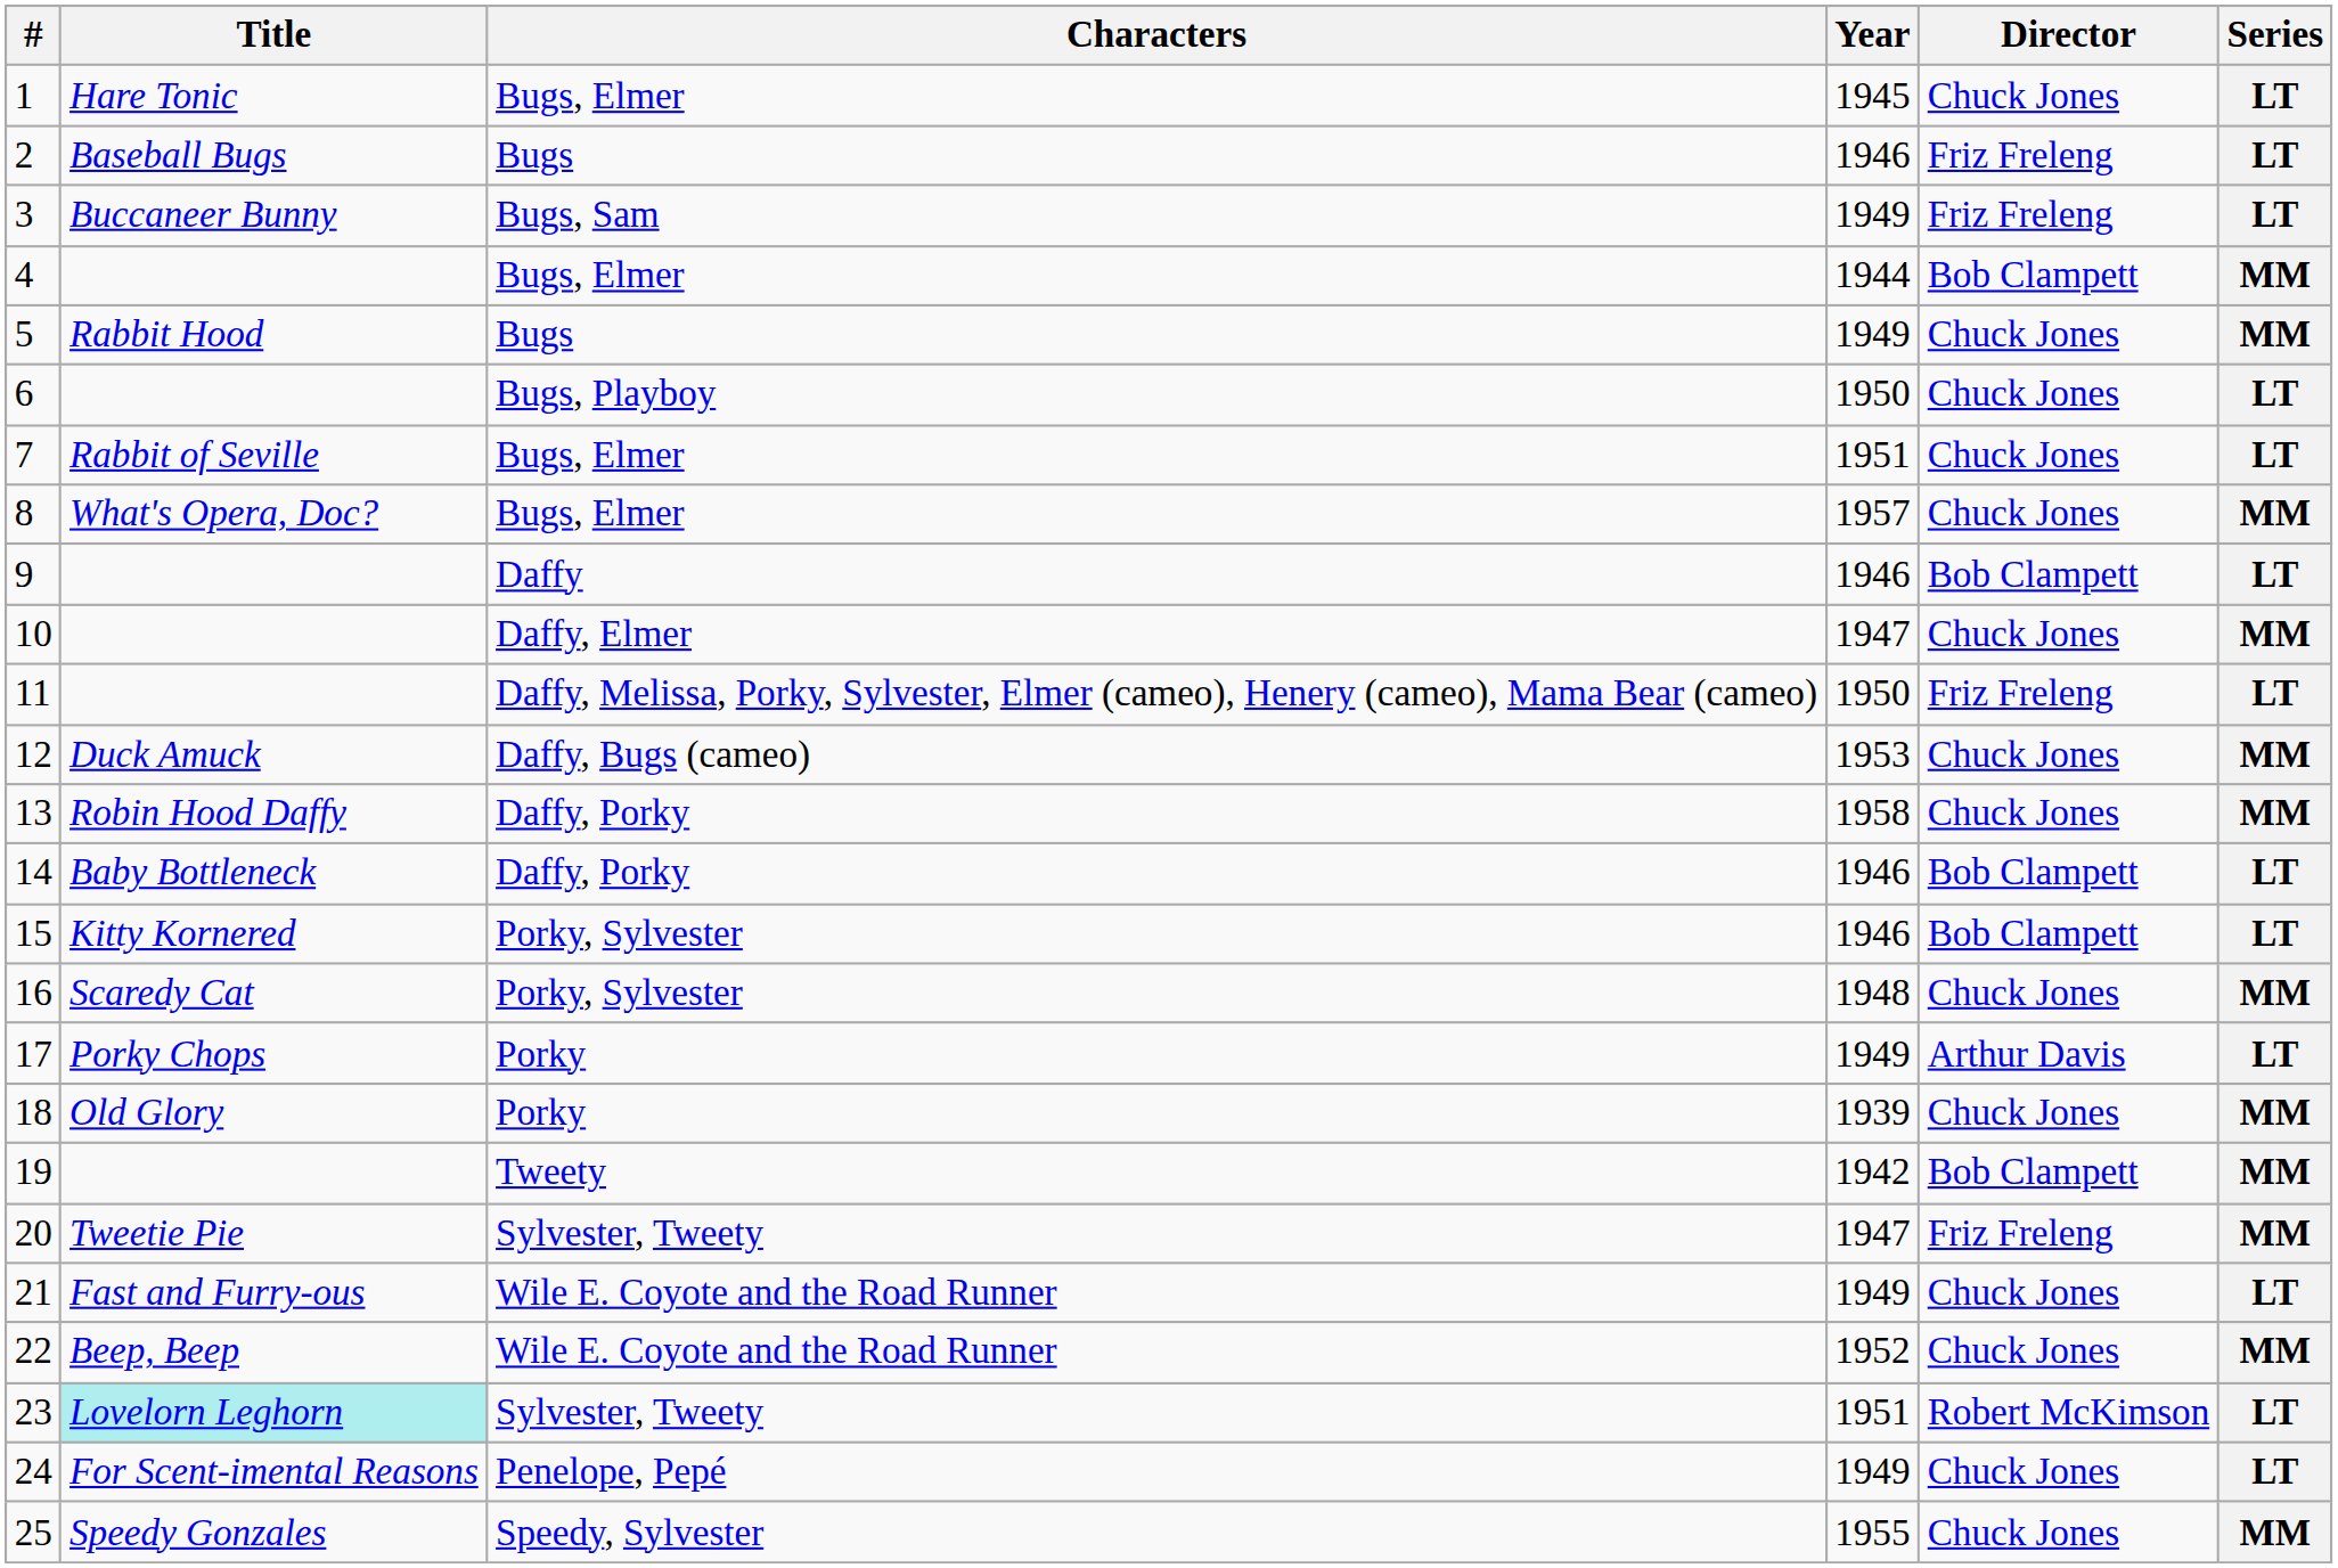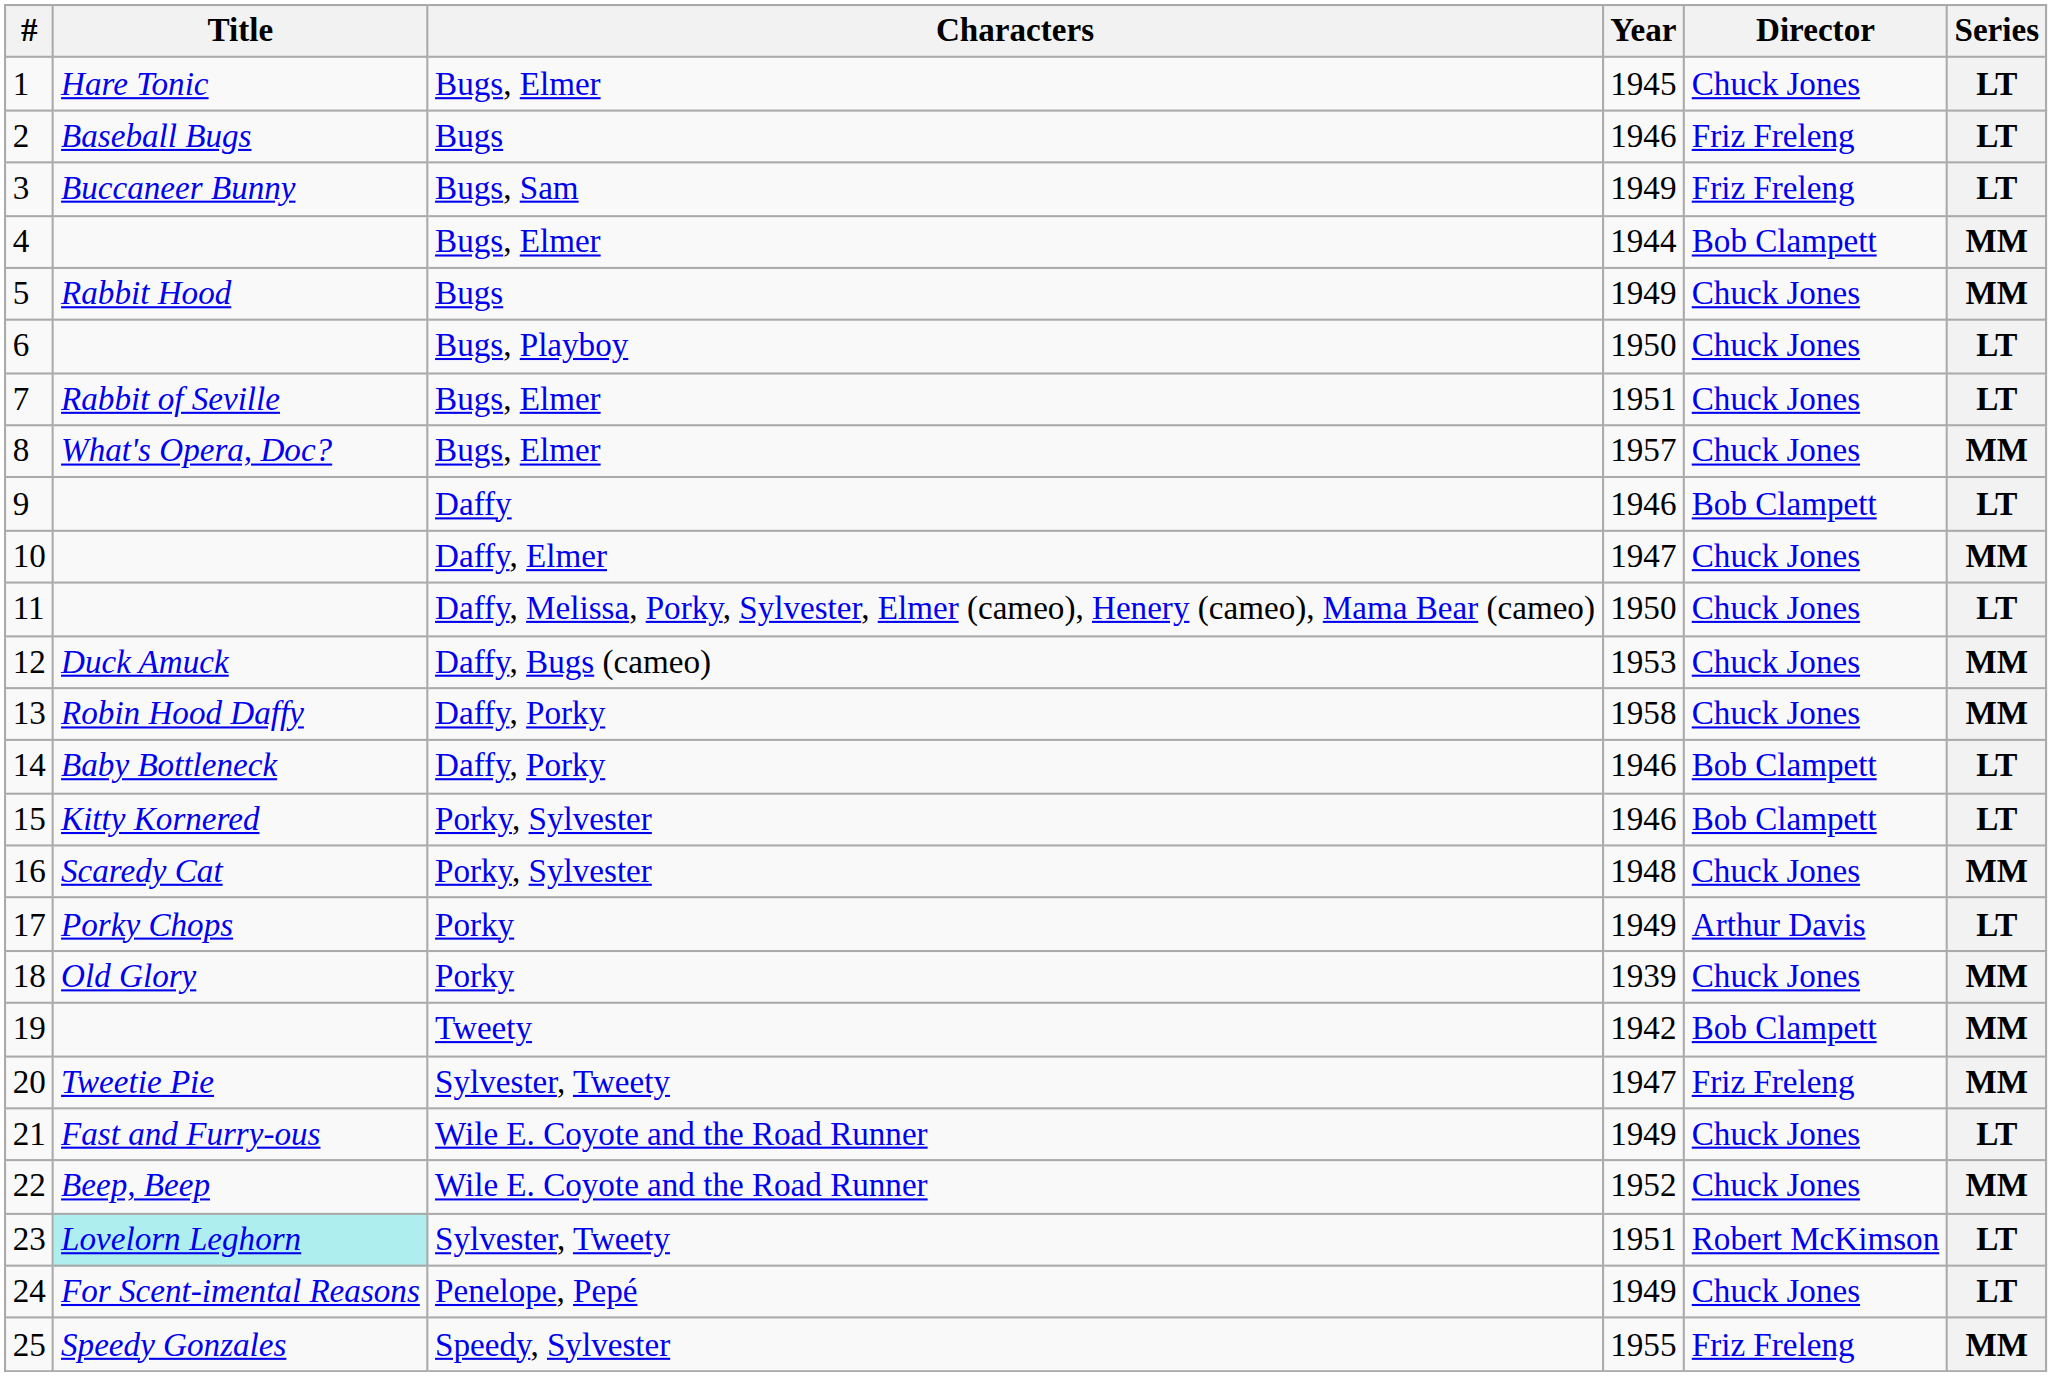11 | Director: Friz Freleng -> Chuck Jones
25 | Director: Chuck Jones -> Friz Freleng
